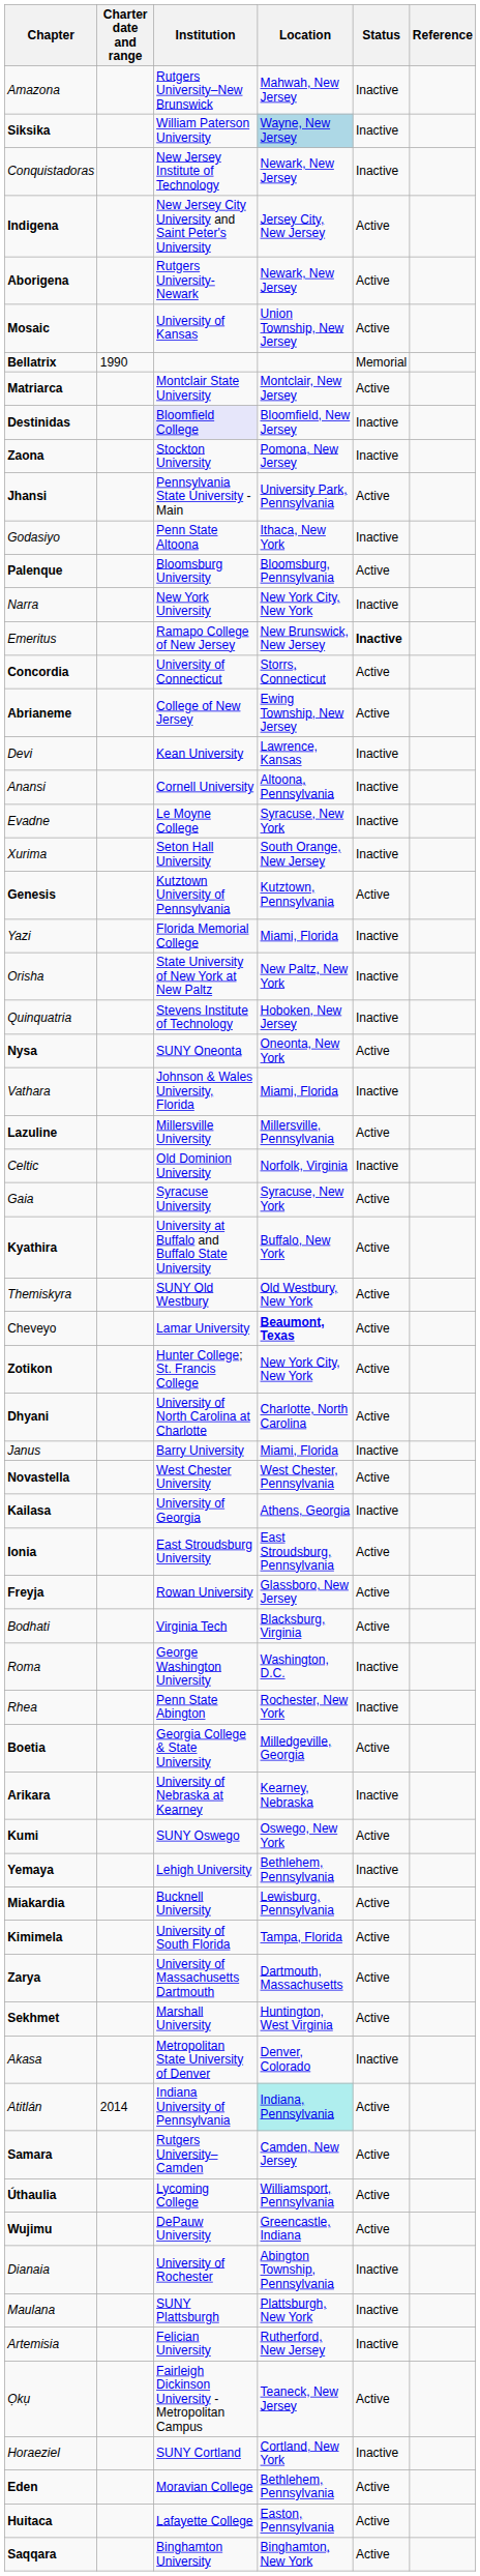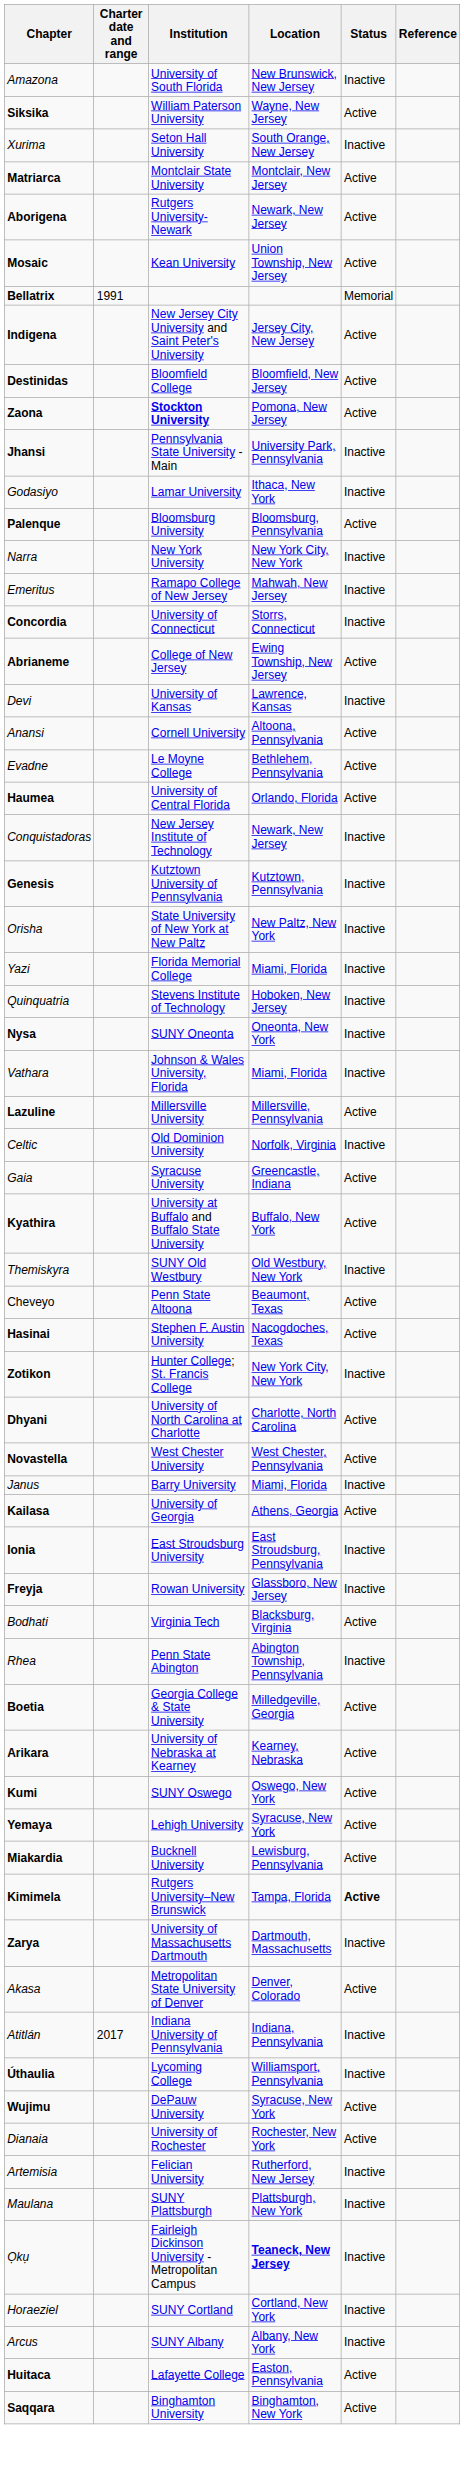Amazona | Institution: Rutgers University–New Brunswick -> University of South Florida
Amazona | Location: Mahwah, New Jersey -> New Brunswick, New Jersey
Siksika | Location: lightblue background -> no background
Siksika | Status: Inactive -> Active
rows swapped: Conquistadoras <-> Xurima
rows swapped: Matriarca <-> Indigena
Mosaic | Institution: University of Kansas -> Kean University
Bellatrix | Charter date and range: 1990 -> 1991
Destinidas | Institution: lavender background -> no background
Destinidas | Status: Inactive -> Active
Zaona | Institution: normal -> bold
Zaona | Status: Inactive -> Active
Jhansi | Status: Active -> Inactive
Godasiyo | Institution: Penn State Altoona -> Lamar University
Emeritus | Location: New Brunswick, New Jersey -> Mahwah, New Jersey
Emeritus | Status: bold -> normal
Concordia | Status: Active -> Inactive
Devi | Institution: Kean University -> University of Kansas
Anansi | Status: Inactive -> Active
Evadne | Location: Syracuse, New York -> Bethlehem, Pennsylvania
Evadne | Status: Inactive -> Active
+ row: Haumea | University of Central Florida | Orlando, Florida | Active
Genesis | Status: Active -> Inactive
rows swapped: Yazi <-> Orisha
Nysa | Status: Active -> Inactive
Gaia | Location: Syracuse, New York -> Greencastle, Indiana
Themiskyra | Status: Active -> Inactive
Cheveyo | Institution: Lamar University -> Penn State Altoona
Cheveyo | Location: bold -> normal
+ row: Hasinai | Stephen F. Austin University | Nacogdoches, Texas | Active
Zotikon | Status: Active -> Inactive
rows swapped: Janus <-> Novastella
Kailasa | Status: Inactive -> Active
Ionia | Status: Active -> Inactive
Freyja | Status: Active -> Inactive
- row: Roma | George Washington University | Washington, D.C. | Inactive
Rhea | Location: Rochester, New York -> Abington Township, Pennsylvania
Arikara | Status: Inactive -> Active
Yemaya | Location: Bethlehem, Pennsylvania -> Syracuse, New York
Yemaya | Status: Inactive -> Active
Kimimela | Institution: University of South Florida -> Rutgers University–New Brunswick
Kimimela | Status: normal -> bold
Zarya | Status: Active -> Inactive
- row: Sekhmet | Marshall University | Huntington, West Virginia | Active
Akasa | Status: Inactive -> Active
Atitlán | Charter date and range: 2014 -> 2017
Atitlán | Location: paleturquoise background -> no background
Atitlán | Status: Active -> Inactive
- row: Samara | Rutgers University–Camden | Camden, New Jersey | Active
Úthaulia | Status: Active -> Inactive
Wujimu | Location: Greencastle, Indiana -> Syracuse, New York
Dianaia | Location: Abington Township, Pennsylvania -> Rochester, New York
Dianaia | Status: Inactive -> Active
rows swapped: Maulana <-> Artemisia
Ọkụ | Location: normal -> bold
Ọkụ | Status: Active -> Inactive
+ row: Arcus | SUNY Albany | Albany, New York | Inactive
- row: Eden | Moravian College | Bethlehem, Pennsylvania | Active
